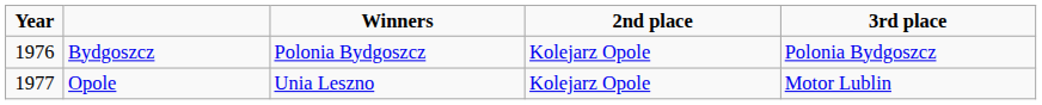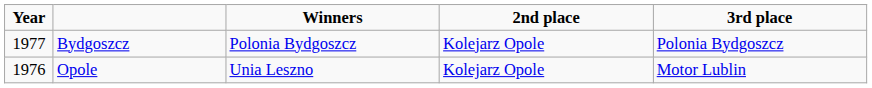Bydgoszcz | Year: 1976 -> 1977
Opole | Year: 1977 -> 1976
